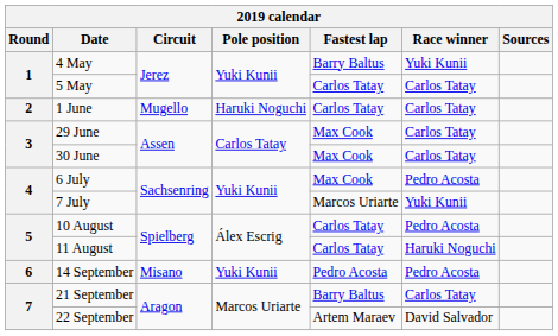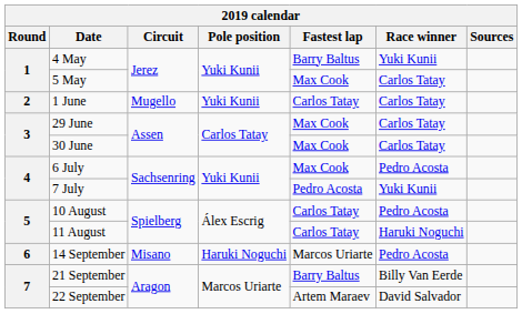5 May | Fastest lap: Carlos Tatay -> Max Cook
1 June | Pole position: Haruki Noguchi -> Yuki Kunii
7 July | Fastest lap: Marcos Uriarte -> Pedro Acosta
14 September | Pole position: Yuki Kunii -> Haruki Noguchi
14 September | Fastest lap: Pedro Acosta -> Marcos Uriarte
21 September | Race winner: Carlos Tatay -> Billy Van Eerde
